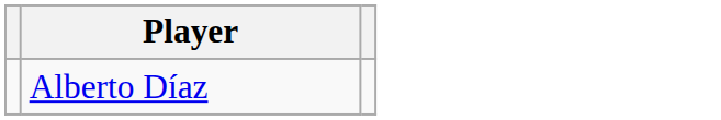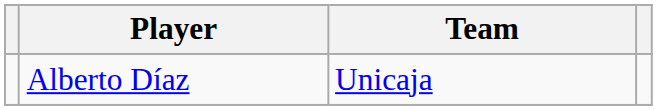+ column: Team | Unicaja
